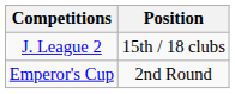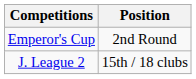rows swapped: J. League 2 <-> Emperor's Cup
